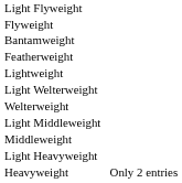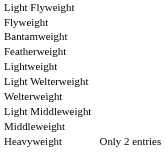- row: Light Heavyweight
